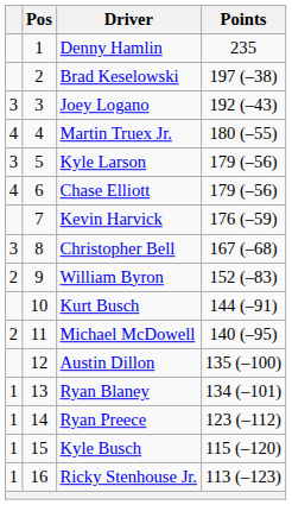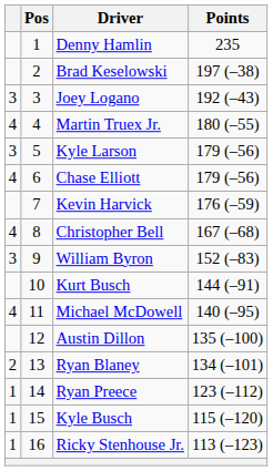Christopher Bell | column 1: 3 -> 4
William Byron | column 1: 2 -> 3
Michael McDowell | column 1: 2 -> 4
Ryan Blaney | column 1: 1 -> 2
